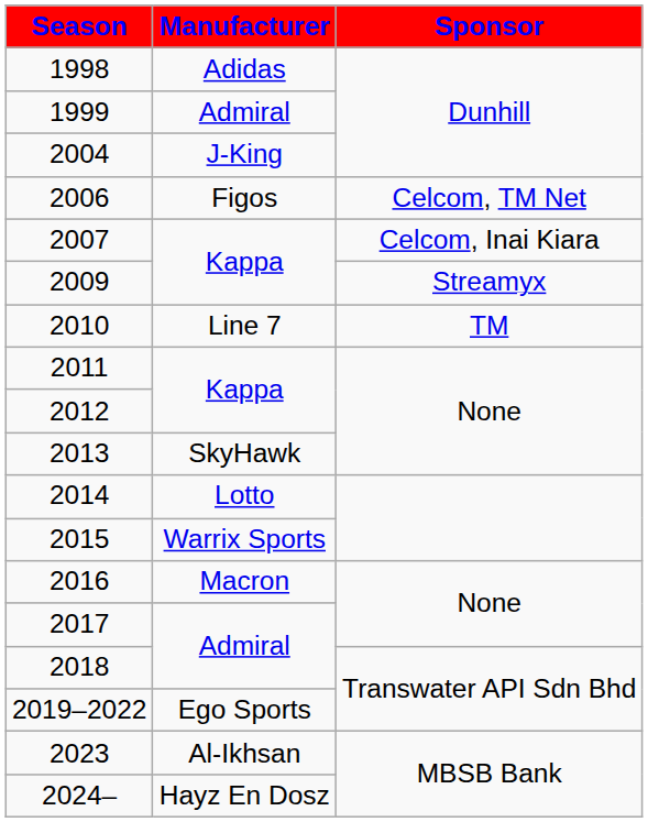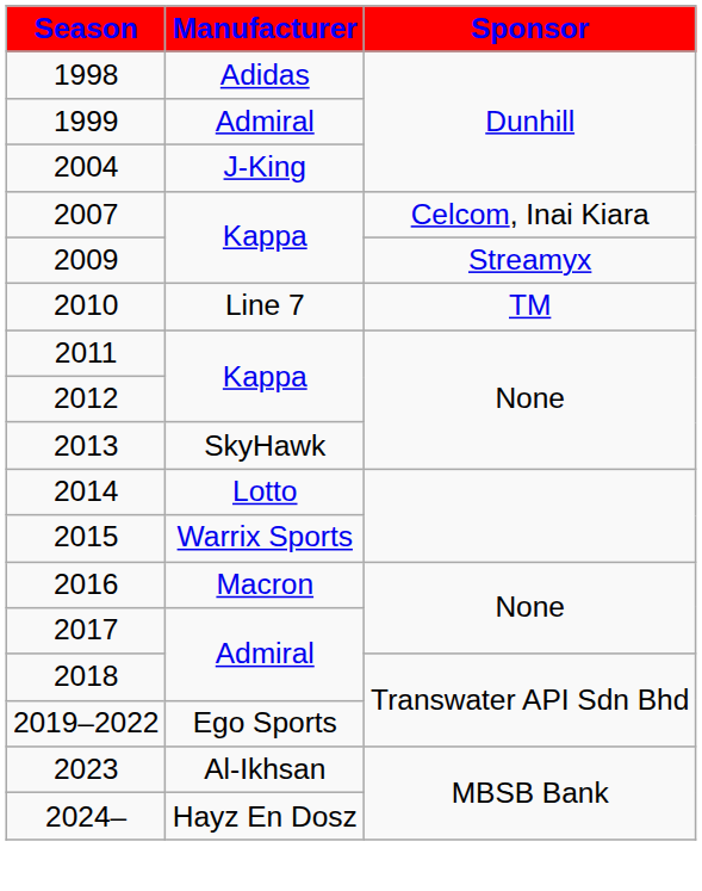- row: 2006 | Figos | Celcom, TM Net
